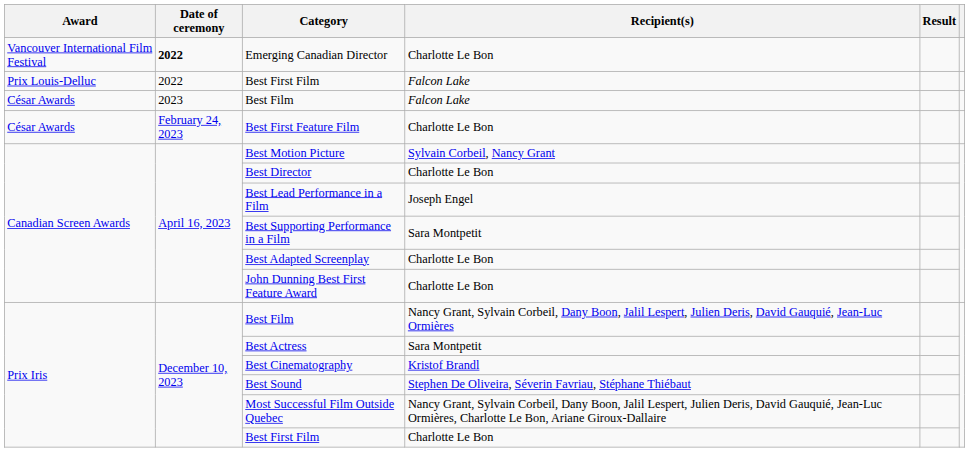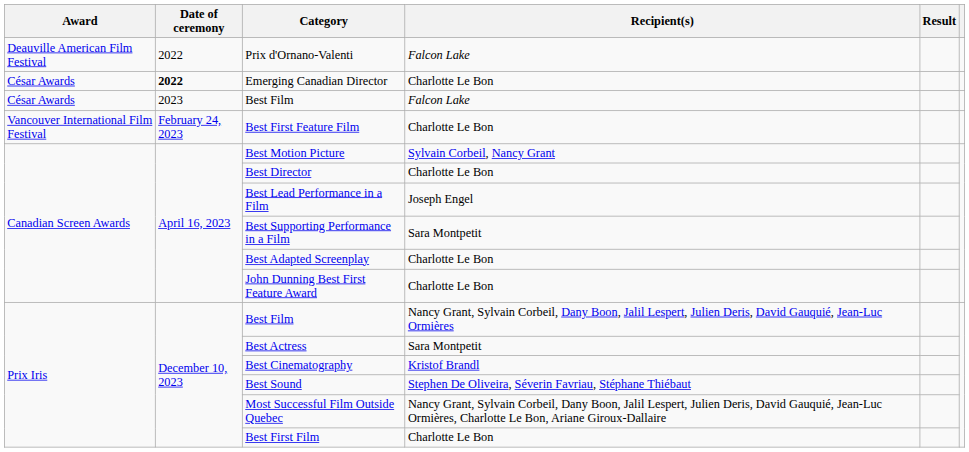+ row: Deauville American Film Festival | 2022 | Prix d'Ornano-Valenti | Falcon Lake
Emerging Canadian Director | Award: Vancouver International Film Festival -> César Awards
- row: Prix Louis-Delluc | 2022 | Best First Film | Falcon Lake
Best First Feature Film | Award: César Awards -> Vancouver International Film Festival
